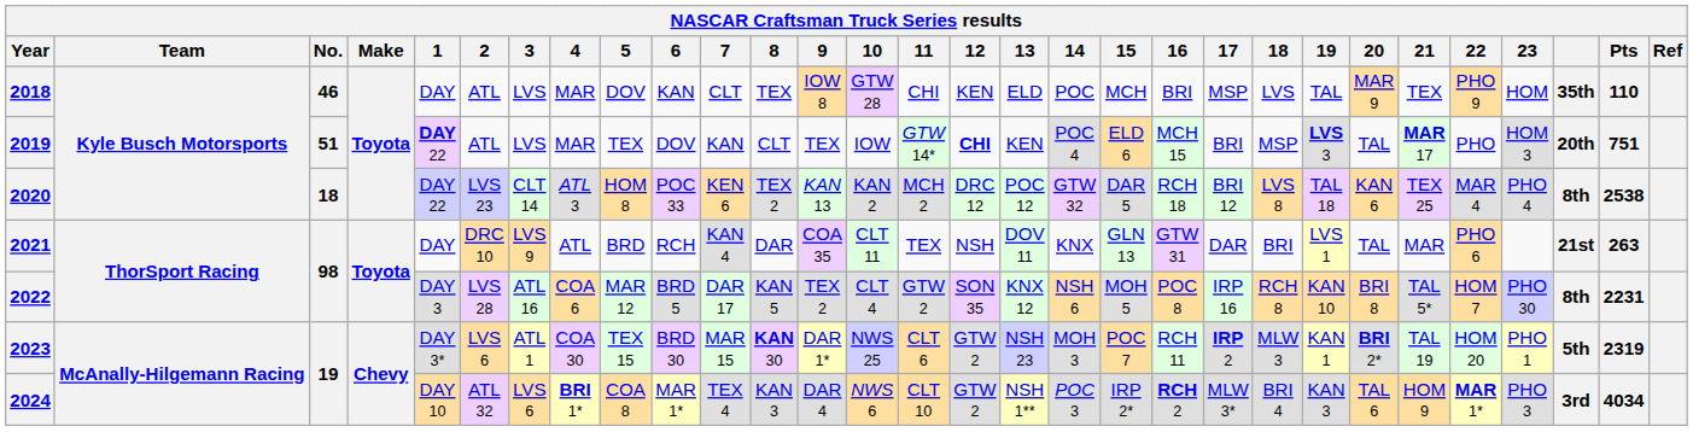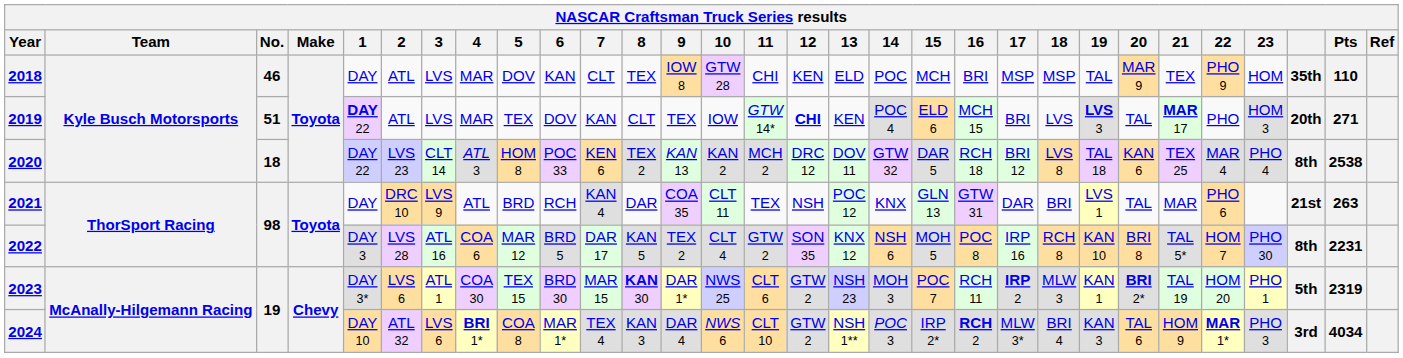2018 | 18: LVS -> MSP
2019 | 18: MSP -> LVS
2019 | Pts: 751 -> 271
2020 | 13: POC 12 -> DOV 11
2021 | 13: DOV 11 -> POC 12
